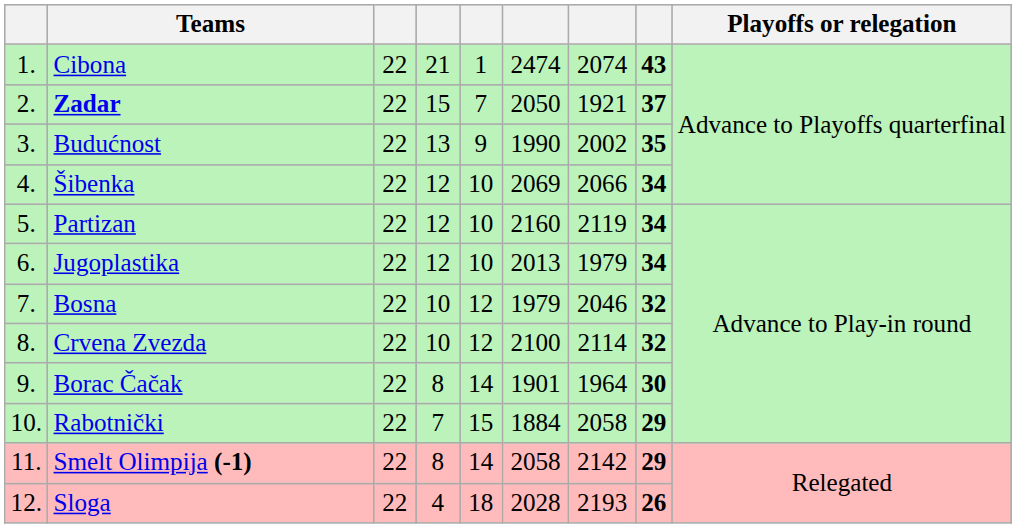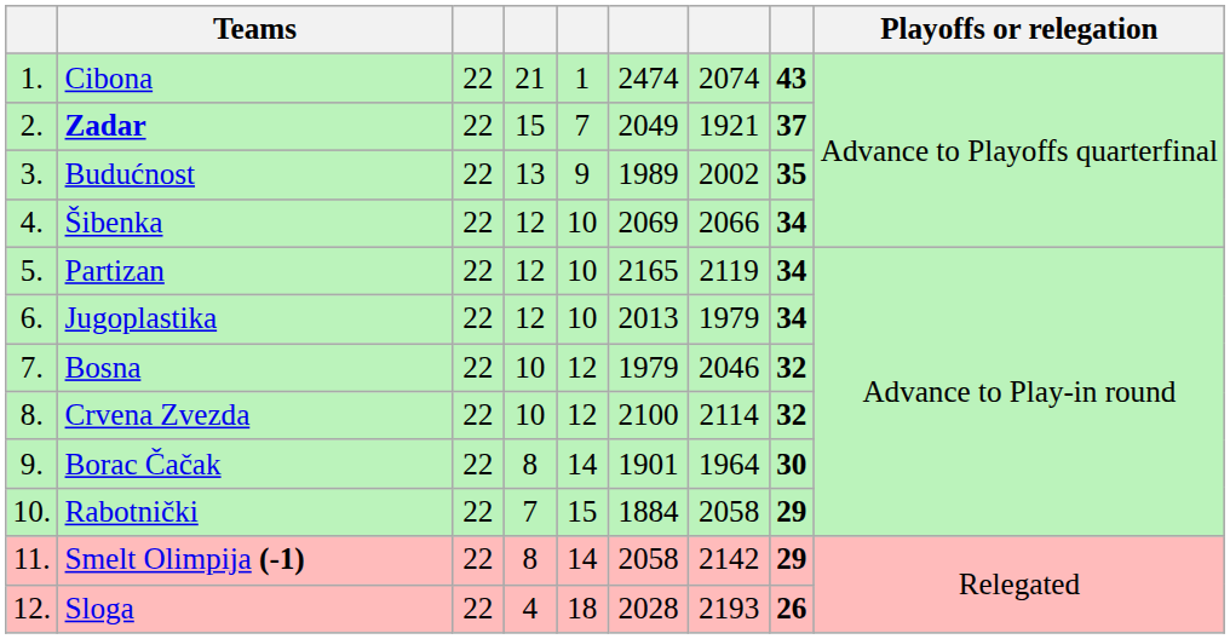Zadar | column 6: 2050 -> 2049
Budućnost | column 6: 1990 -> 1989
Partizan | column 6: 2160 -> 2165
